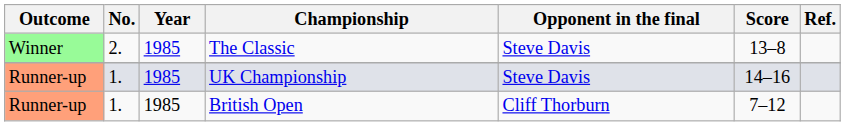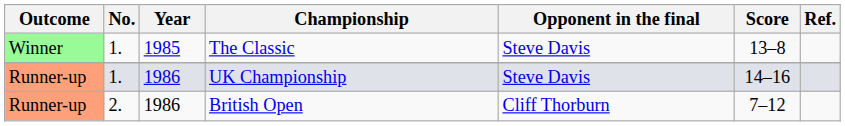The Classic | No.: 2. -> 1.
UK Championship | Year: 1985 -> 1986
British Open | No.: 1. -> 2.
British Open | Year: 1985 -> 1986
